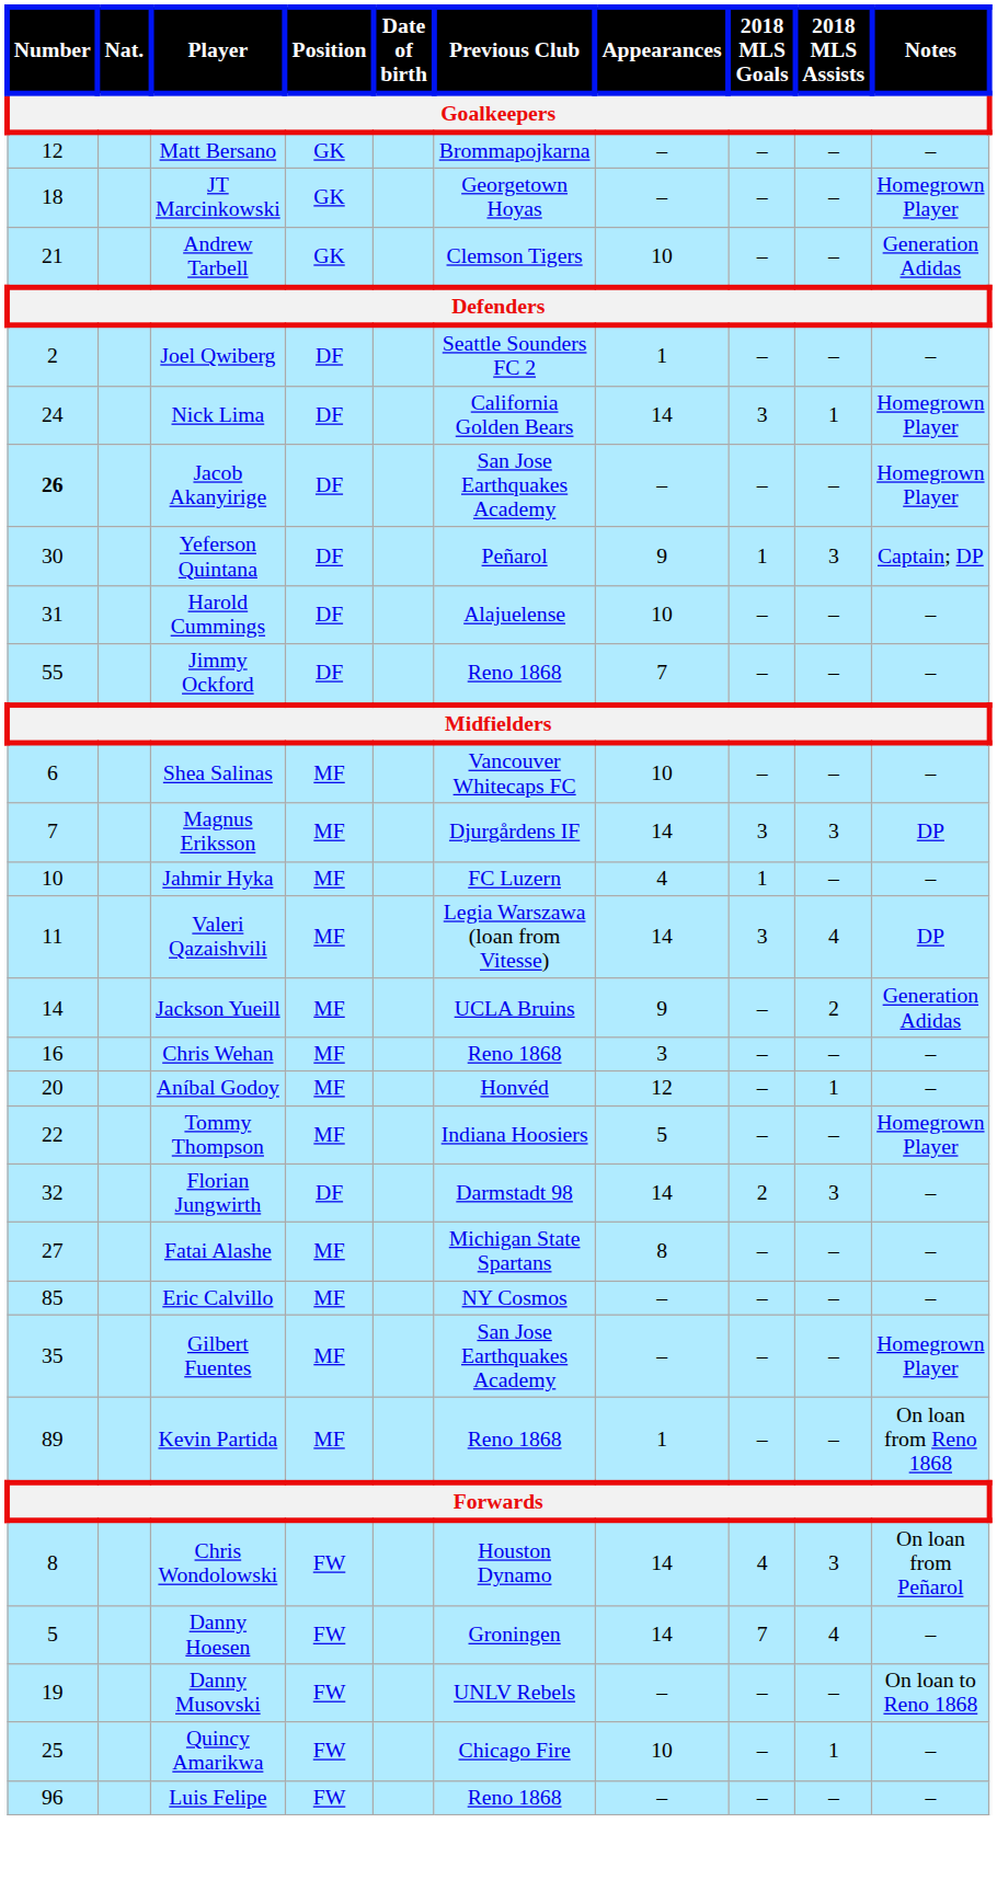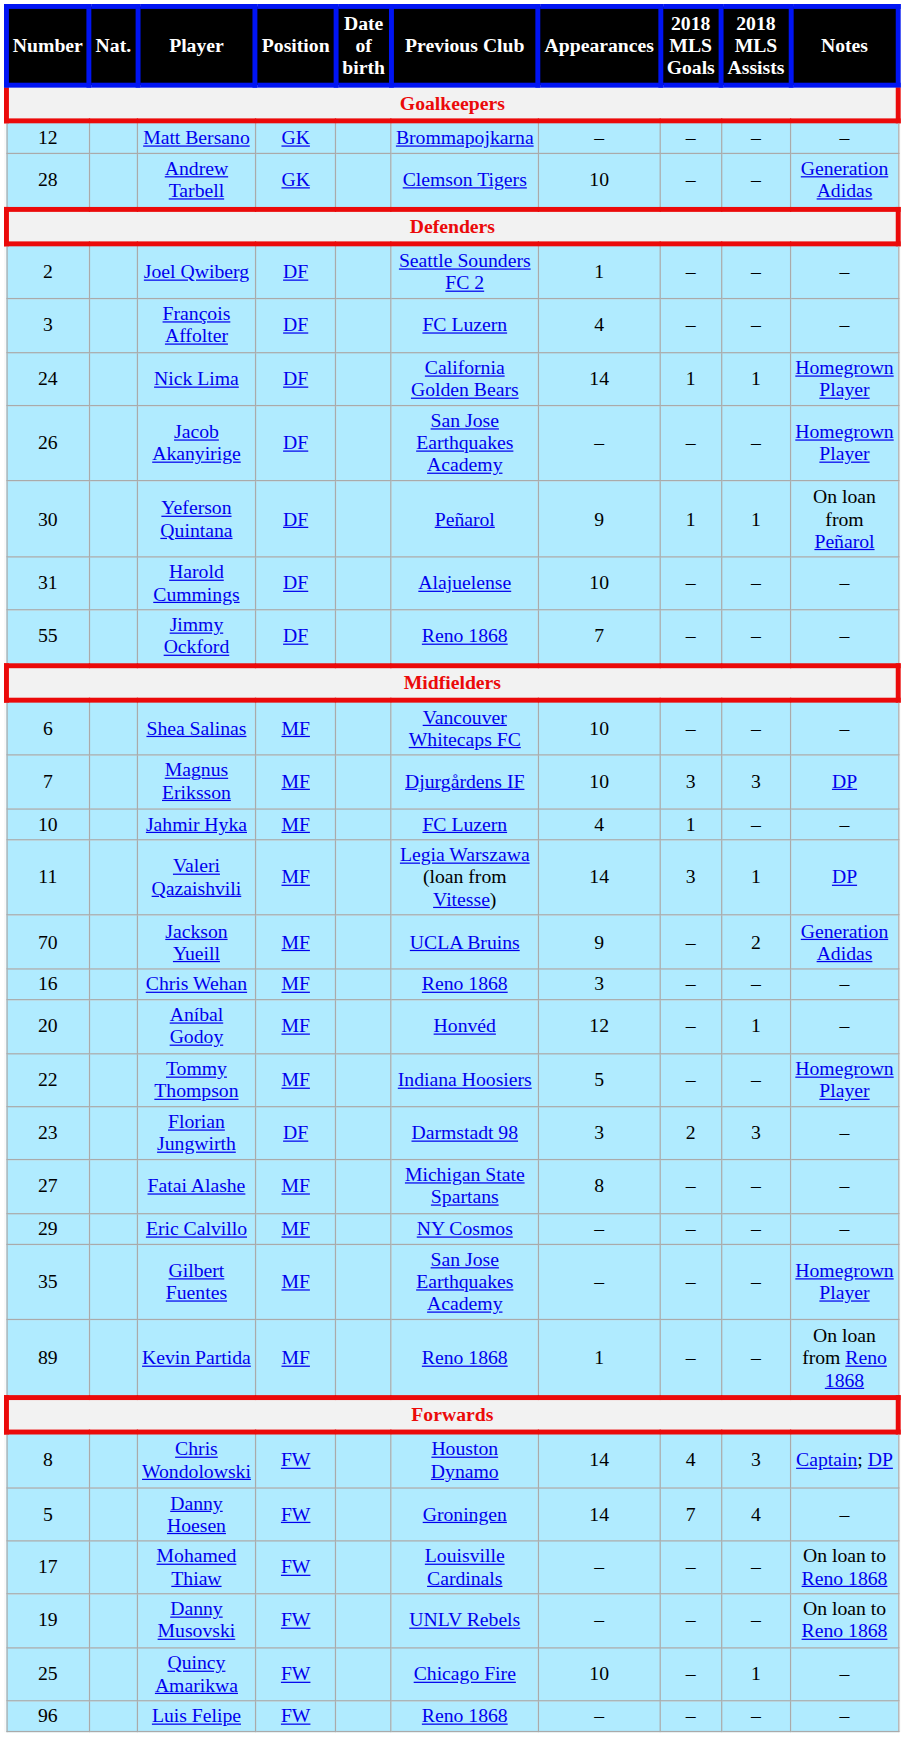- row: 18 | JT Marcinkowski | GK | Georgetown Hoyas | – | – | – | Homegrown Player
Andrew Tarbell | Number: 21 -> 28
+ row: 3 | François Affolter | DF | FC Luzern | 4 | – | – | –
Nick Lima | 2018 MLS Goals: 3 -> 1
Jacob Akanyirige | Number: bold -> normal
Yeferson Quintana | 2018 MLS Assists: 3 -> 1
Yeferson Quintana | Notes: Captain; DP -> On loan from Peñarol
Magnus Eriksson | Appearances: 14 -> 10
Valeri Qazaishvili | 2018 MLS Assists: 4 -> 1
Jackson Yueill | Number: 14 -> 70
Florian Jungwirth | Number: 32 -> 23
Florian Jungwirth | Appearances: 14 -> 3
Eric Calvillo | Number: 85 -> 29
Chris Wondolowski | Notes: On loan from Peñarol -> Captain; DP
+ row: 17 | Mohamed Thiaw | FW | Louisville Cardinals | – | – | – | On loan to Reno 1868
